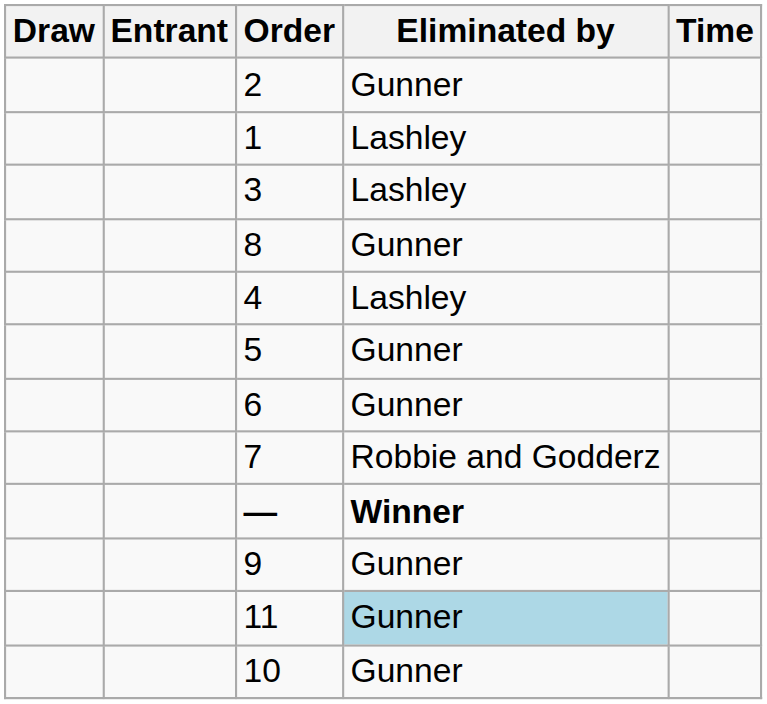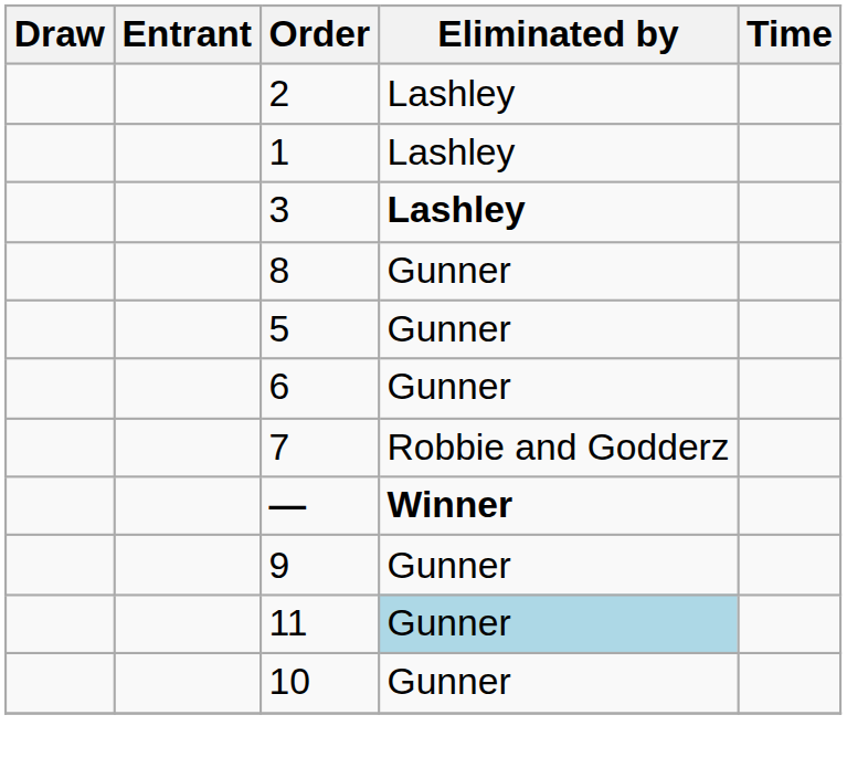2 | Eliminated by: Gunner -> Lashley
3 | Eliminated by: normal -> bold
- row: 4 | Lashley
